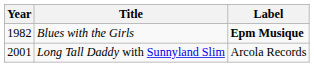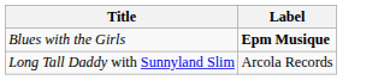- column: Year | 1982 | 2001
